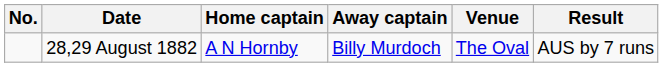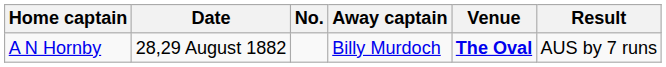columns swapped: No. <-> Home captain
28,29 August 1882 | Venue: normal -> bold
